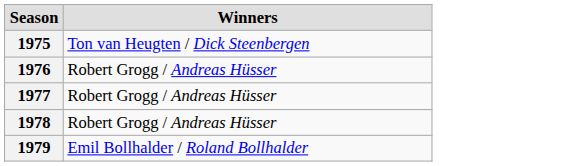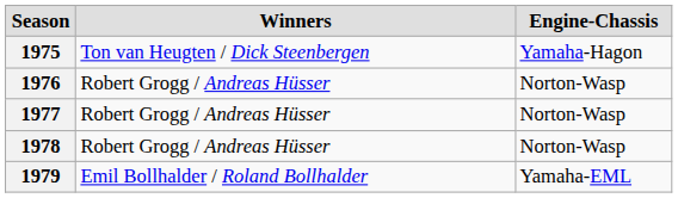+ column: Engine-Chassis | Yamaha-Hagon | Norton-Wasp | Norton-Wasp | Norton-Wasp | Yamaha-EML
